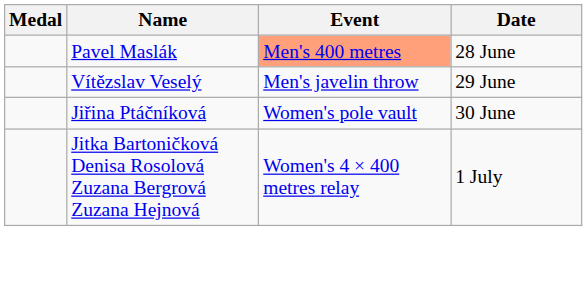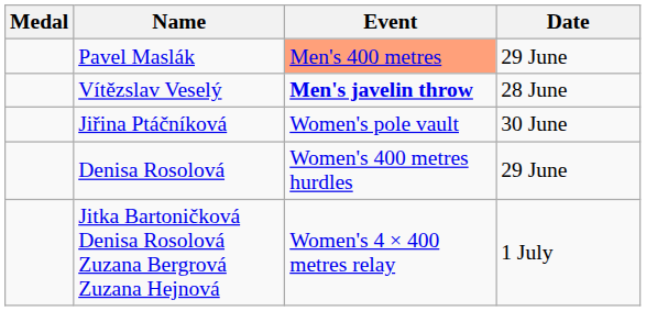Pavel Maslák | Date: 28 June -> 29 June
Vítězslav Veselý | Event: normal -> bold
Vítězslav Veselý | Date: 29 June -> 28 June
+ row: Denisa Rosolová | Women's 400 metres hurdles | 29 June
